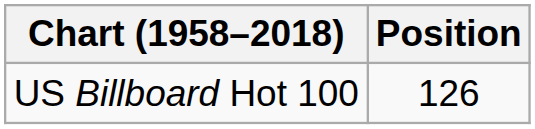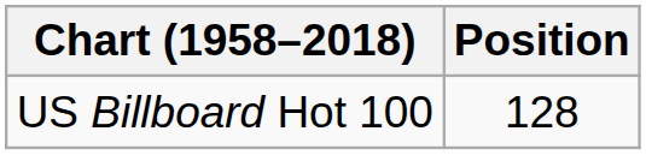US Billboard Hot 100 | Position: 126 -> 128
